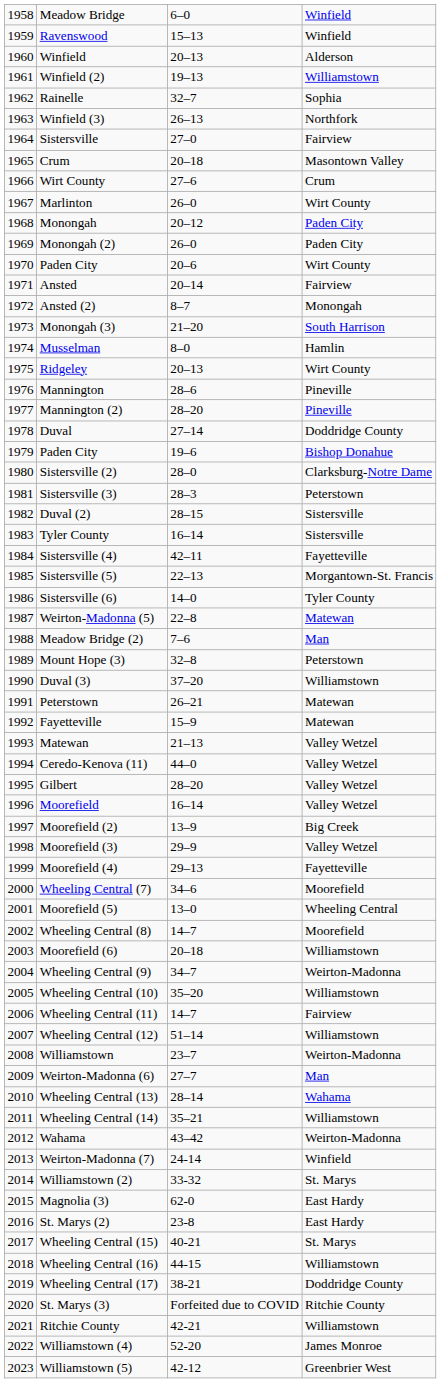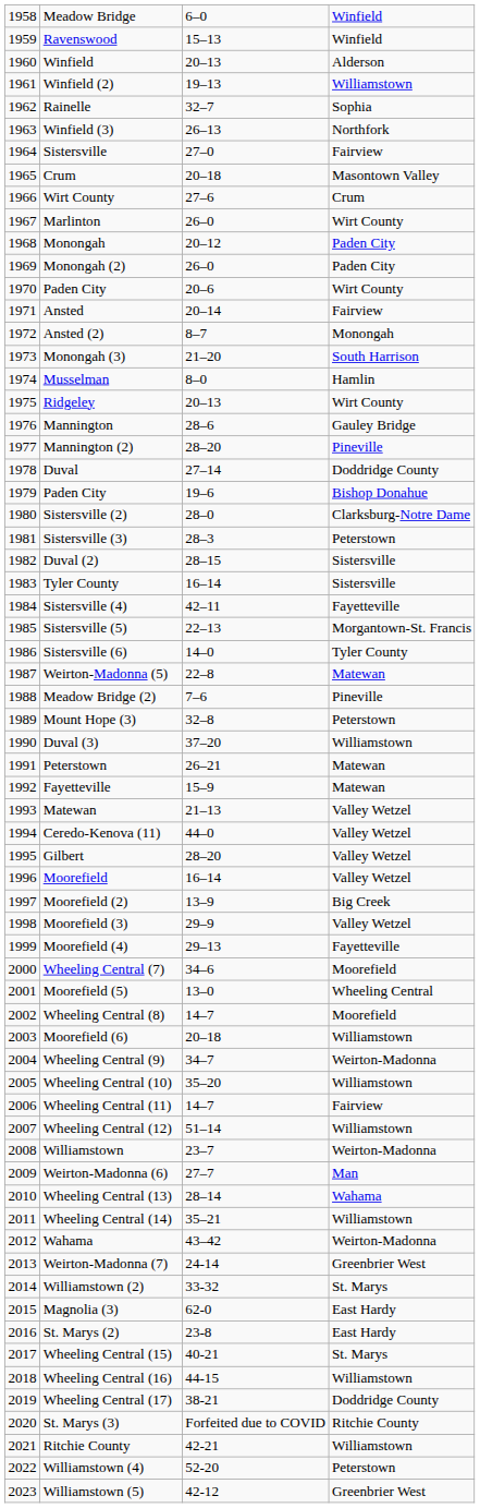Mannington | column 4: Pineville -> Gauley Bridge
Meadow Bridge (2) | column 4: Man -> Pineville
Weirton-Madonna (7) | column 4: Winfield -> Greenbrier West
Williamstown (4) | column 4: James Monroe -> Peterstown
